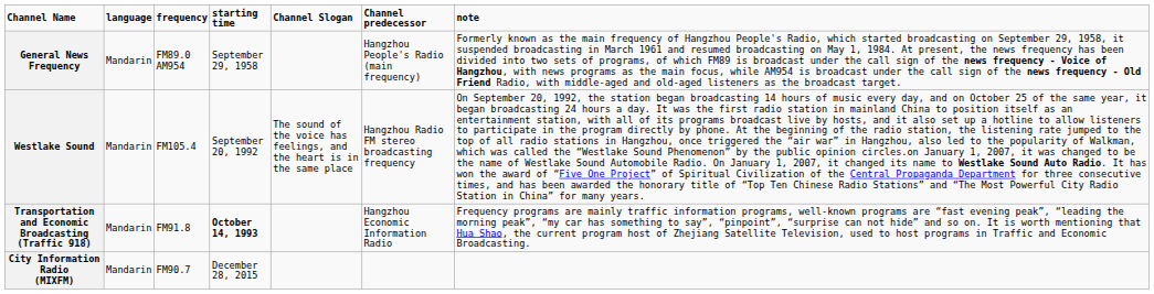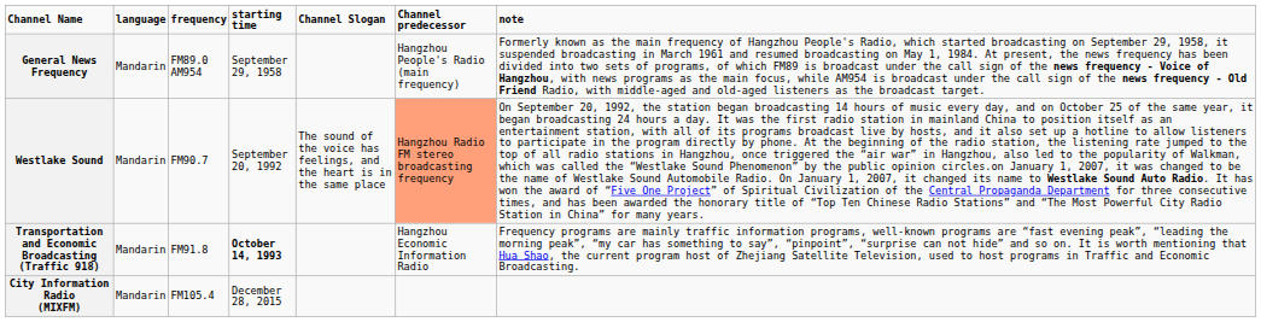Westlake Sound | frequency: FM105.4 -> FM90.7
Westlake Sound | Channel predecessor: no background -> lightsalmon background
City Information Radio (MIXFM) | frequency: FM90.7 -> FM105.4
